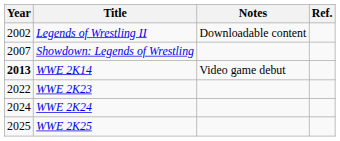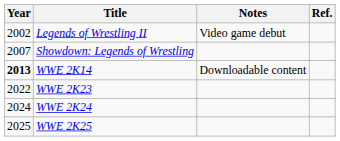Legends of Wrestling II | Notes: Downloadable content -> Video game debut
WWE 2K14 | Notes: Video game debut -> Downloadable content
